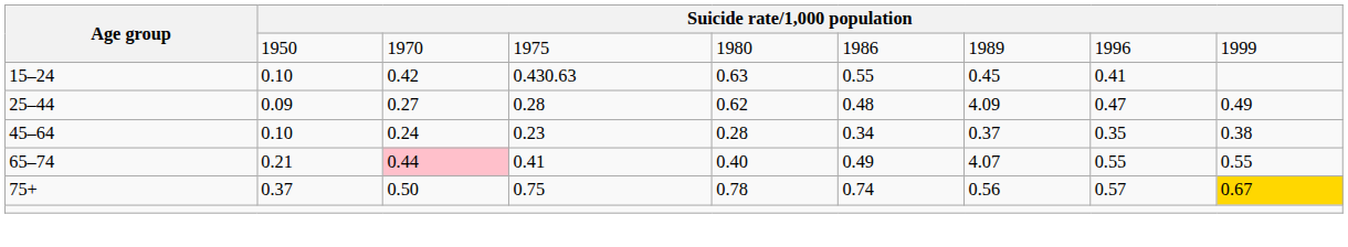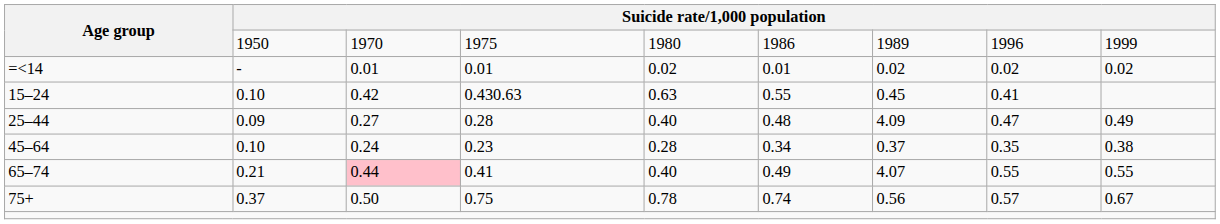+ row: =<14 | - | 0.01 | 0.01 | 0.02 | 0.01 | 0.02 | 0.02 | 0.02
25–44 | column 5: 0.62 -> 0.40
75+ | column 9: gold background -> no background
